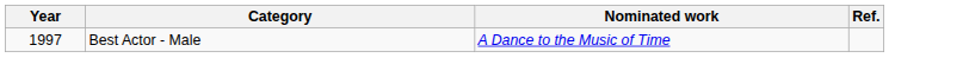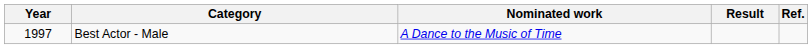+ column: Result
